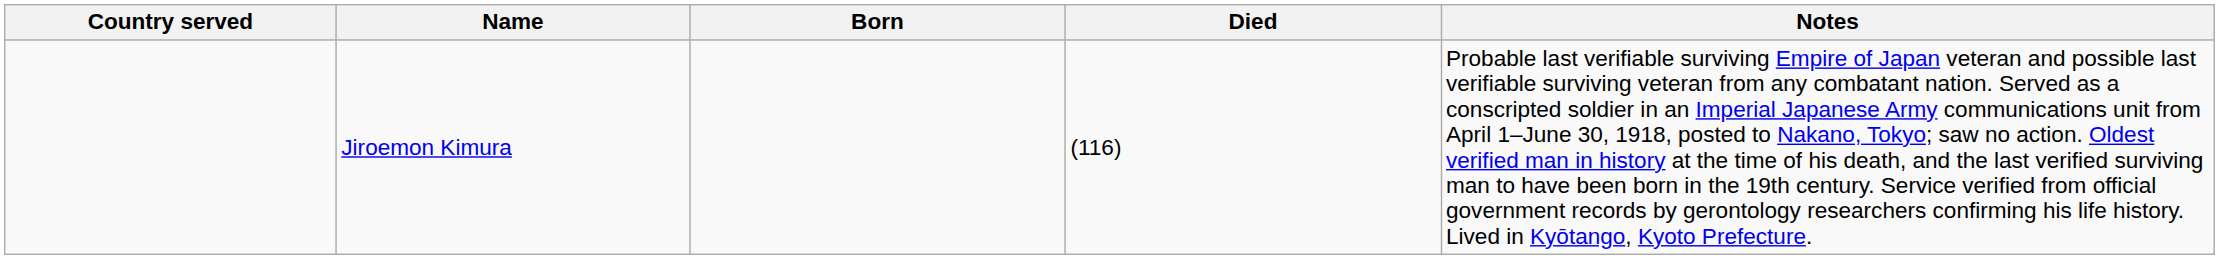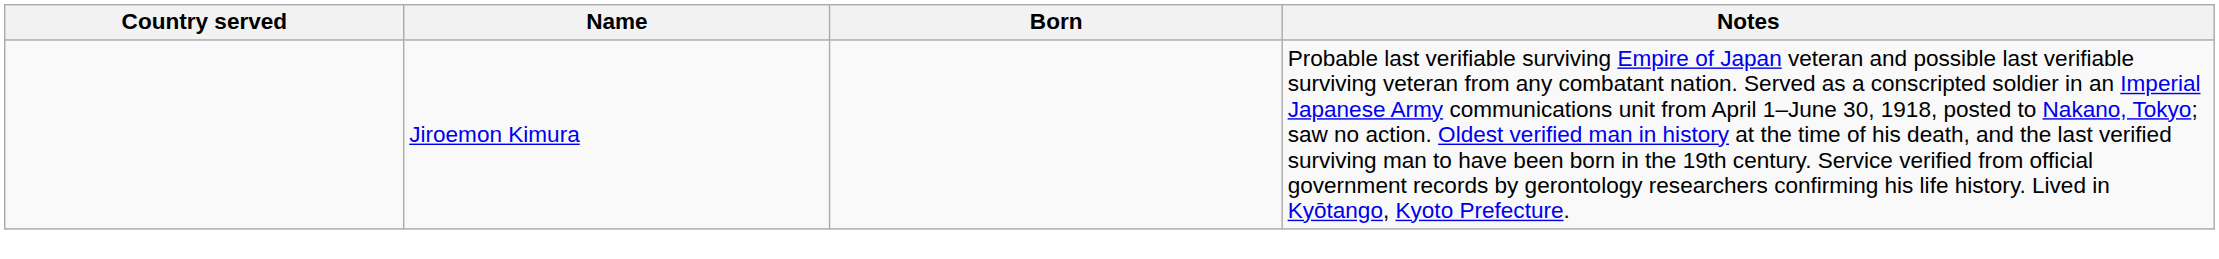- column: Died | (116)
